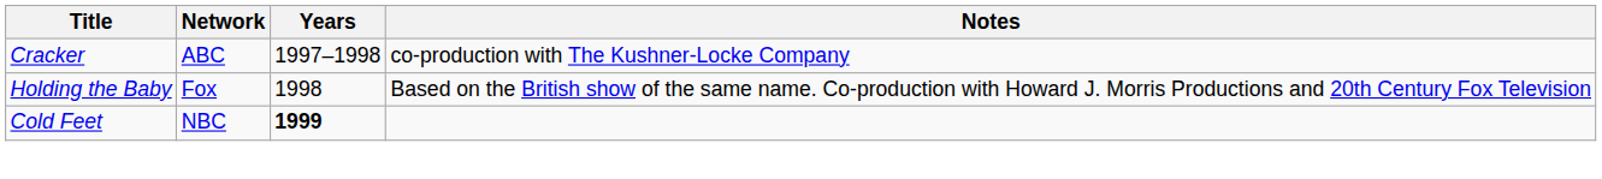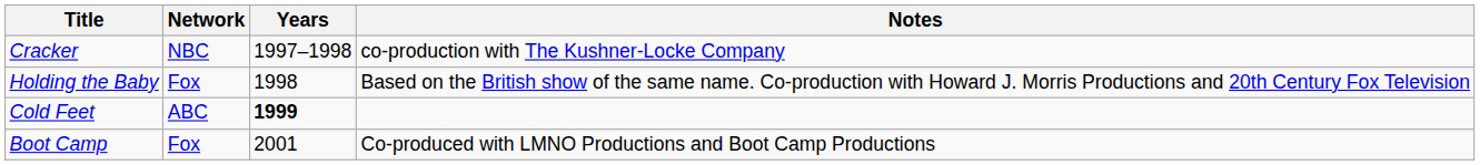Cracker | Network: ABC -> NBC
Cold Feet | Network: NBC -> ABC
+ row: Boot Camp | Fox | 2001 | Co-produced with LMNO Productions and Boot Camp Productions
